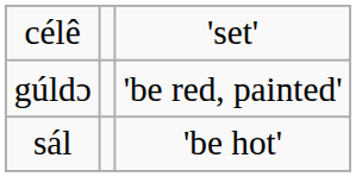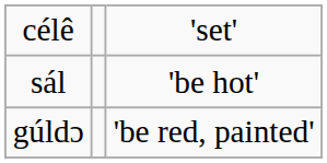rows swapped: gúldɔ <-> sál
